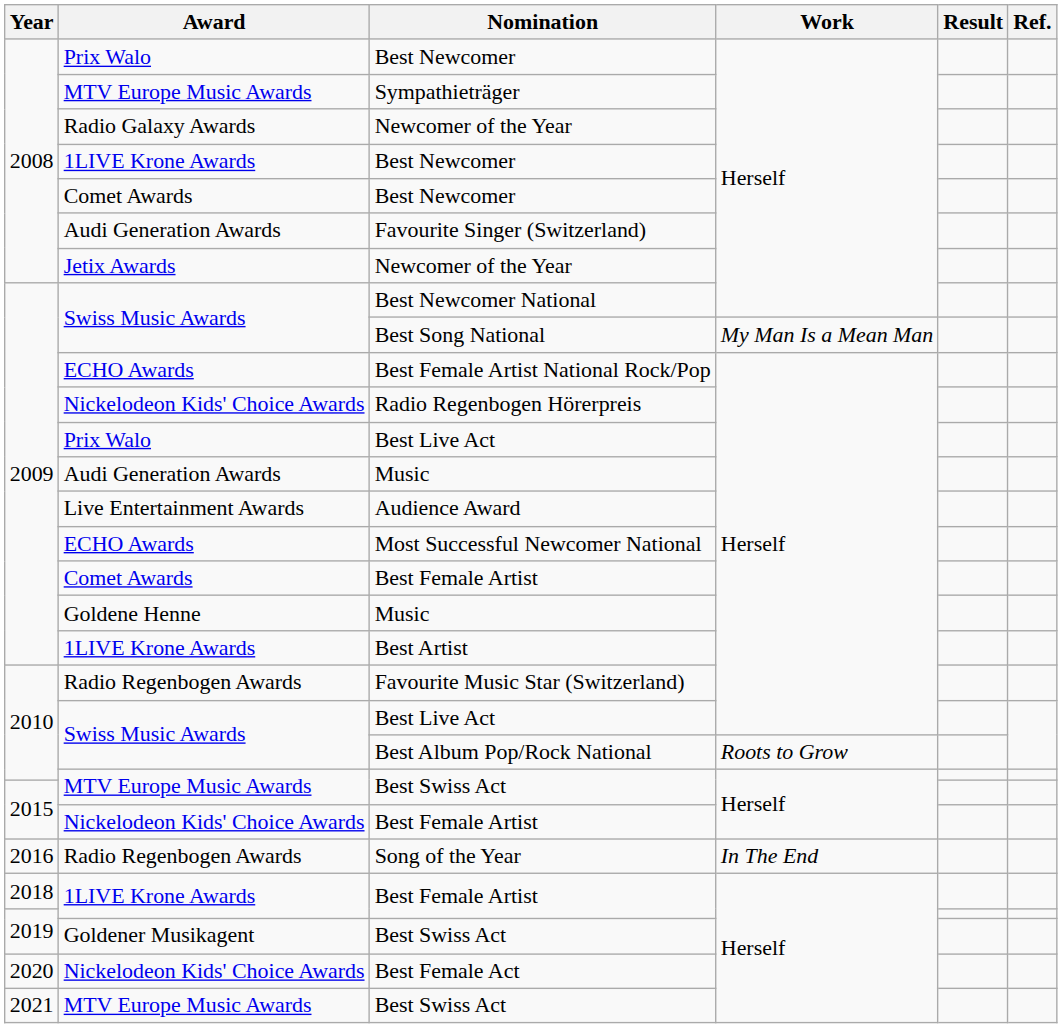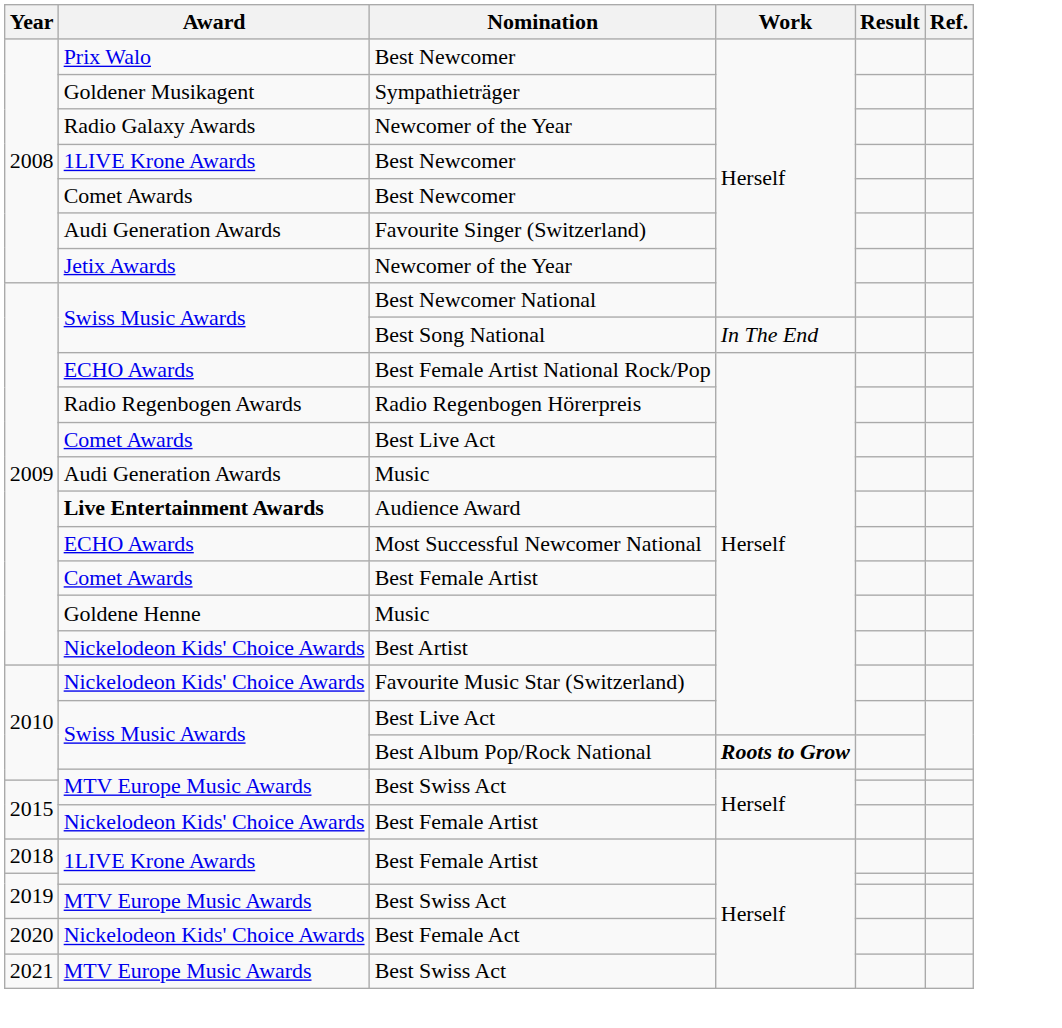Sympathieträger | Award: MTV Europe Music Awards -> Goldener Musikagent
Best Song National | Work: My Man Is a Mean Man -> In The End
Radio Regenbogen Hörerpreis | Award: Nickelodeon Kids' Choice Awards -> Radio Regenbogen Awards
2009 / Best Live Act | Award: Prix Walo -> Comet Awards
Audience Award | Award: normal -> bold
Best Artist | Award: 1LIVE Krone Awards -> Nickelodeon Kids' Choice Awards
Favourite Music Star (Switzerland) | Award: Radio Regenbogen Awards -> Nickelodeon Kids' Choice Awards
Best Album Pop/Rock National | Work: normal -> bold
- row: 2016 | Radio Regenbogen Awards | Song of the Year | In The End
2019 / Best Swiss Act | Award: Goldener Musikagent -> MTV Europe Music Awards
